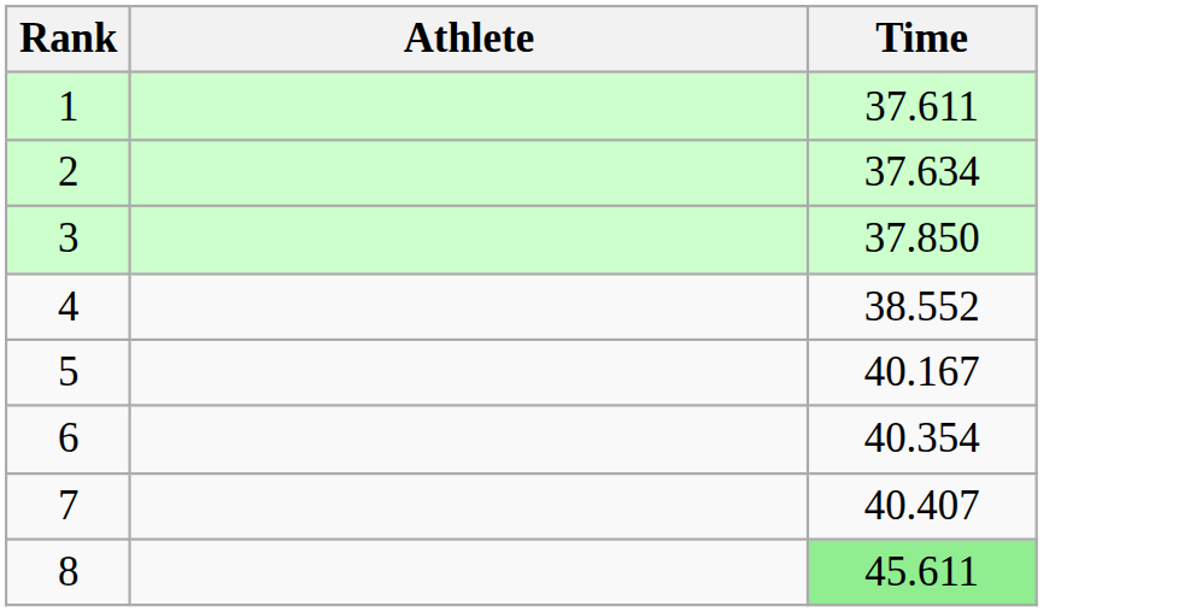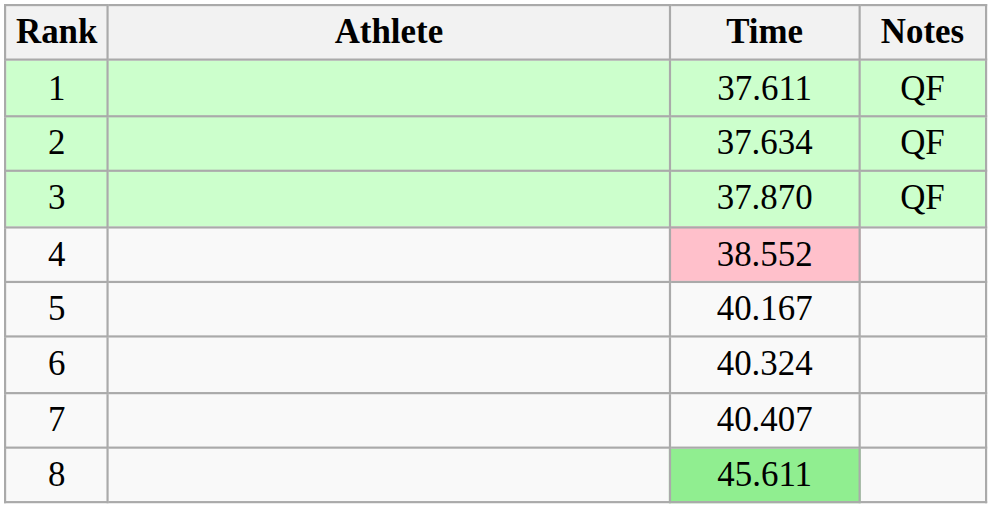+ column: Notes | QF | QF | QF
3 | Time: 37.850 -> 37.870
4 | Time: no background -> pink background
6 | Time: 40.354 -> 40.324
